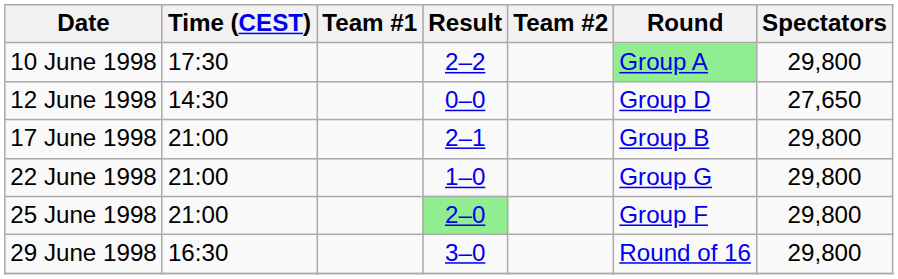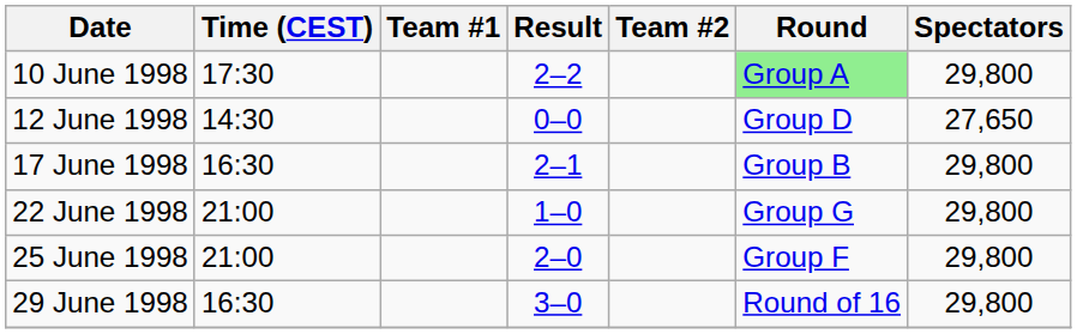17 June 1998 | Time (CEST): 21:00 -> 16:30
25 June 1998 | Result: lightgreen background -> no background
